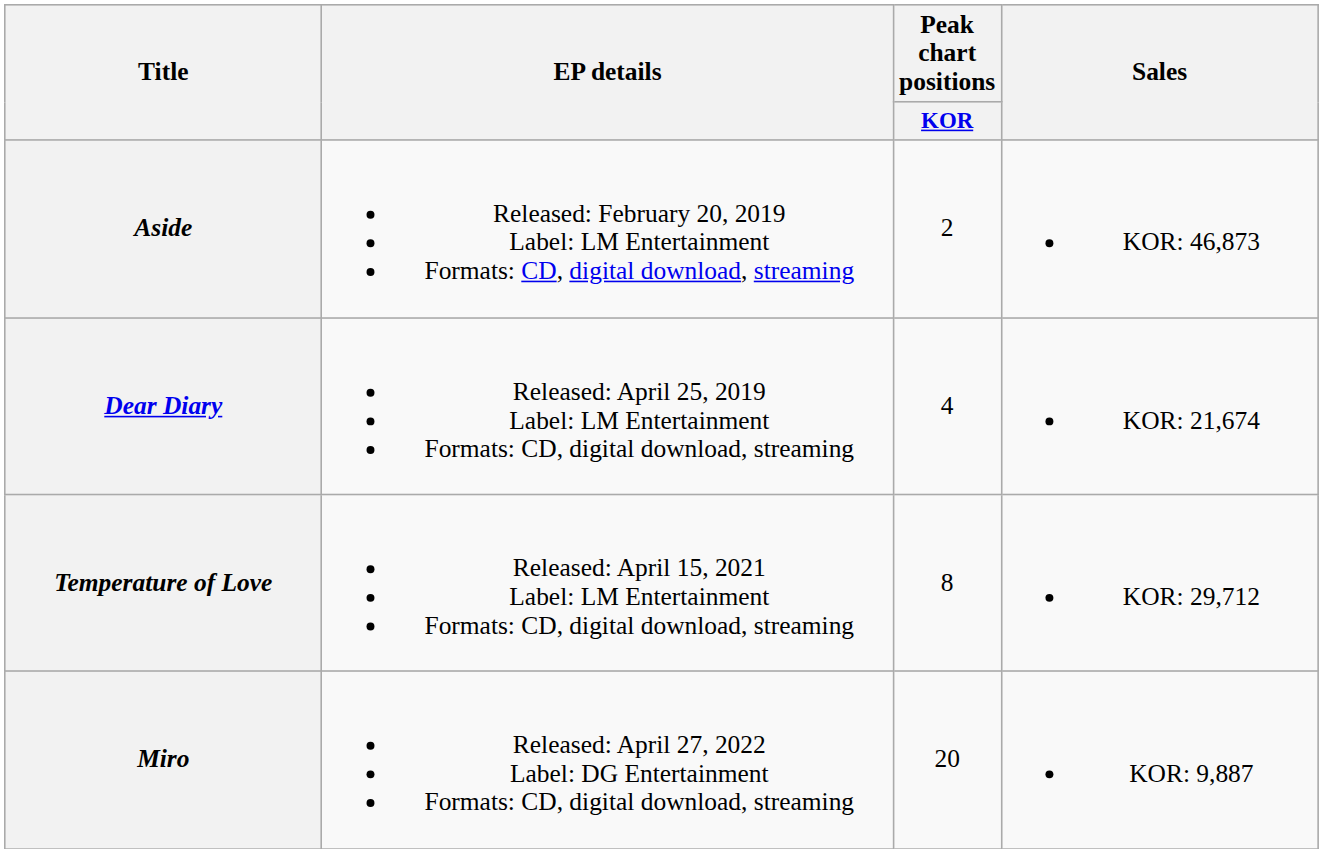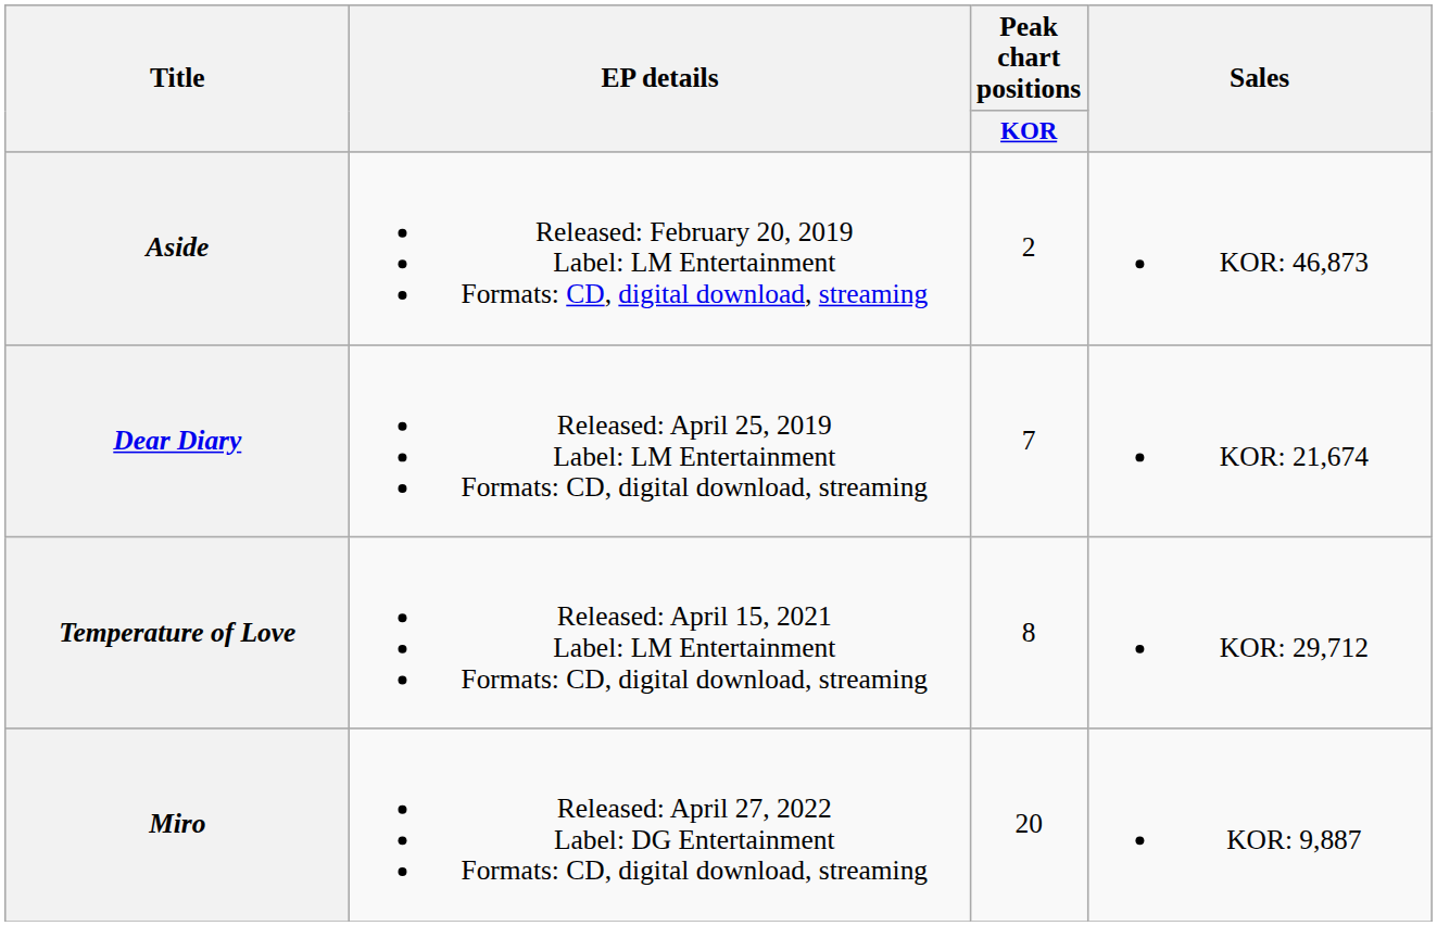Dear Diary | Peak chart positions / KOR: 4 -> 7
